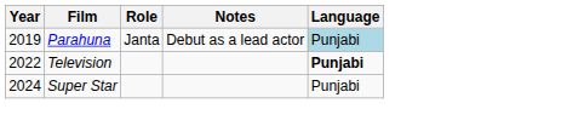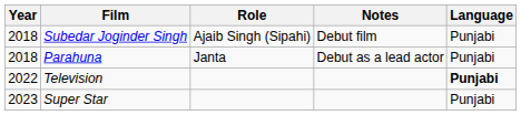+ row: 2018 | Subedar Joginder Singh | Ajaib Singh (Sipahi) | Debut film | Punjabi
Parahuna | Year: 2019 -> 2018
Parahuna | Language: lightblue background -> no background
Super Star | Year: 2024 -> 2023
